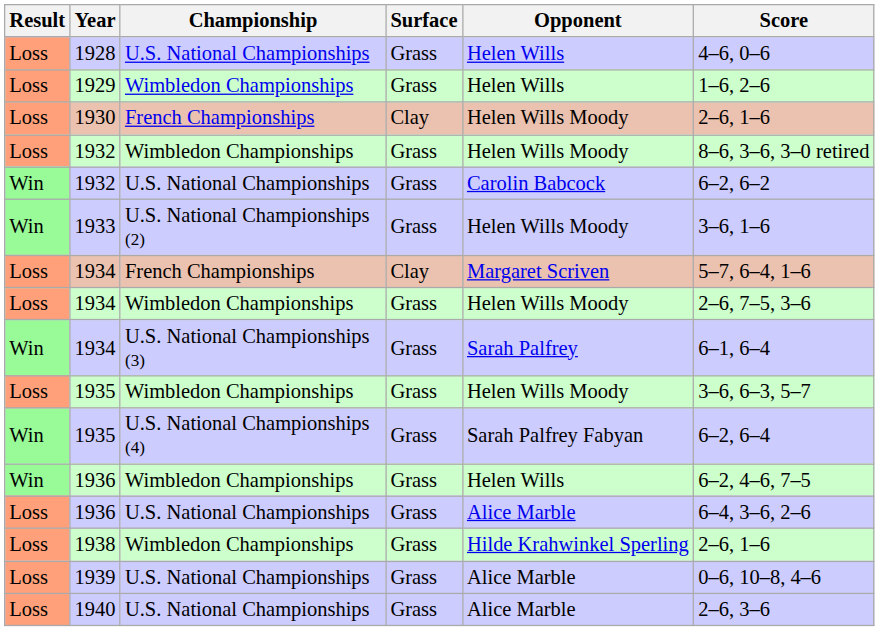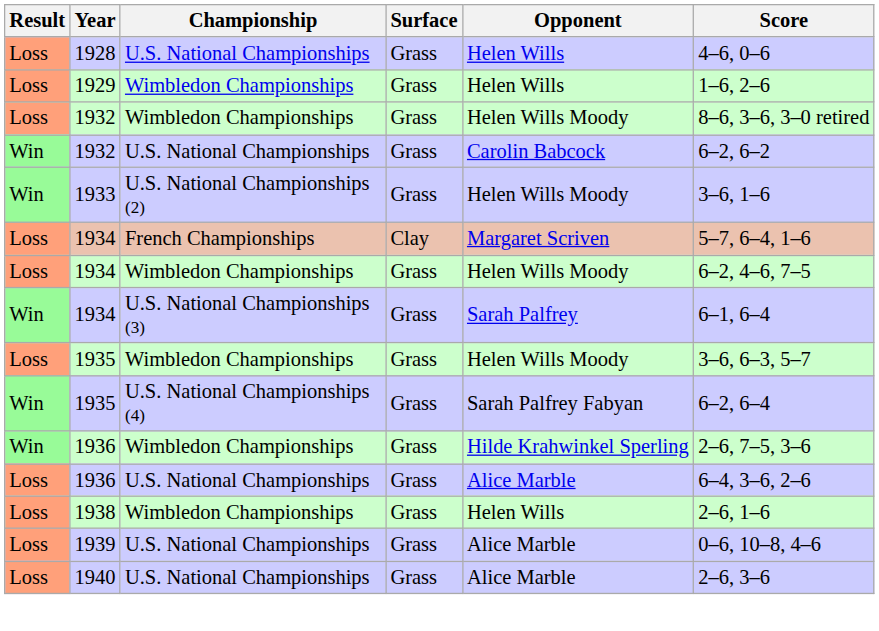- row: Loss | 1930 | French Championships | Clay | Helen Wills Moody | 2–6, 1–6
1934 / Wimbledon Championships | Score: 2–6, 7–5, 3–6 -> 6–2, 4–6, 7–5
1936 / Wimbledon Championships | Opponent: Helen Wills -> Hilde Krahwinkel Sperling
1936 / Wimbledon Championships | Score: 6–2, 4–6, 7–5 -> 2–6, 7–5, 3–6
1938 | Opponent: Hilde Krahwinkel Sperling -> Helen Wills
